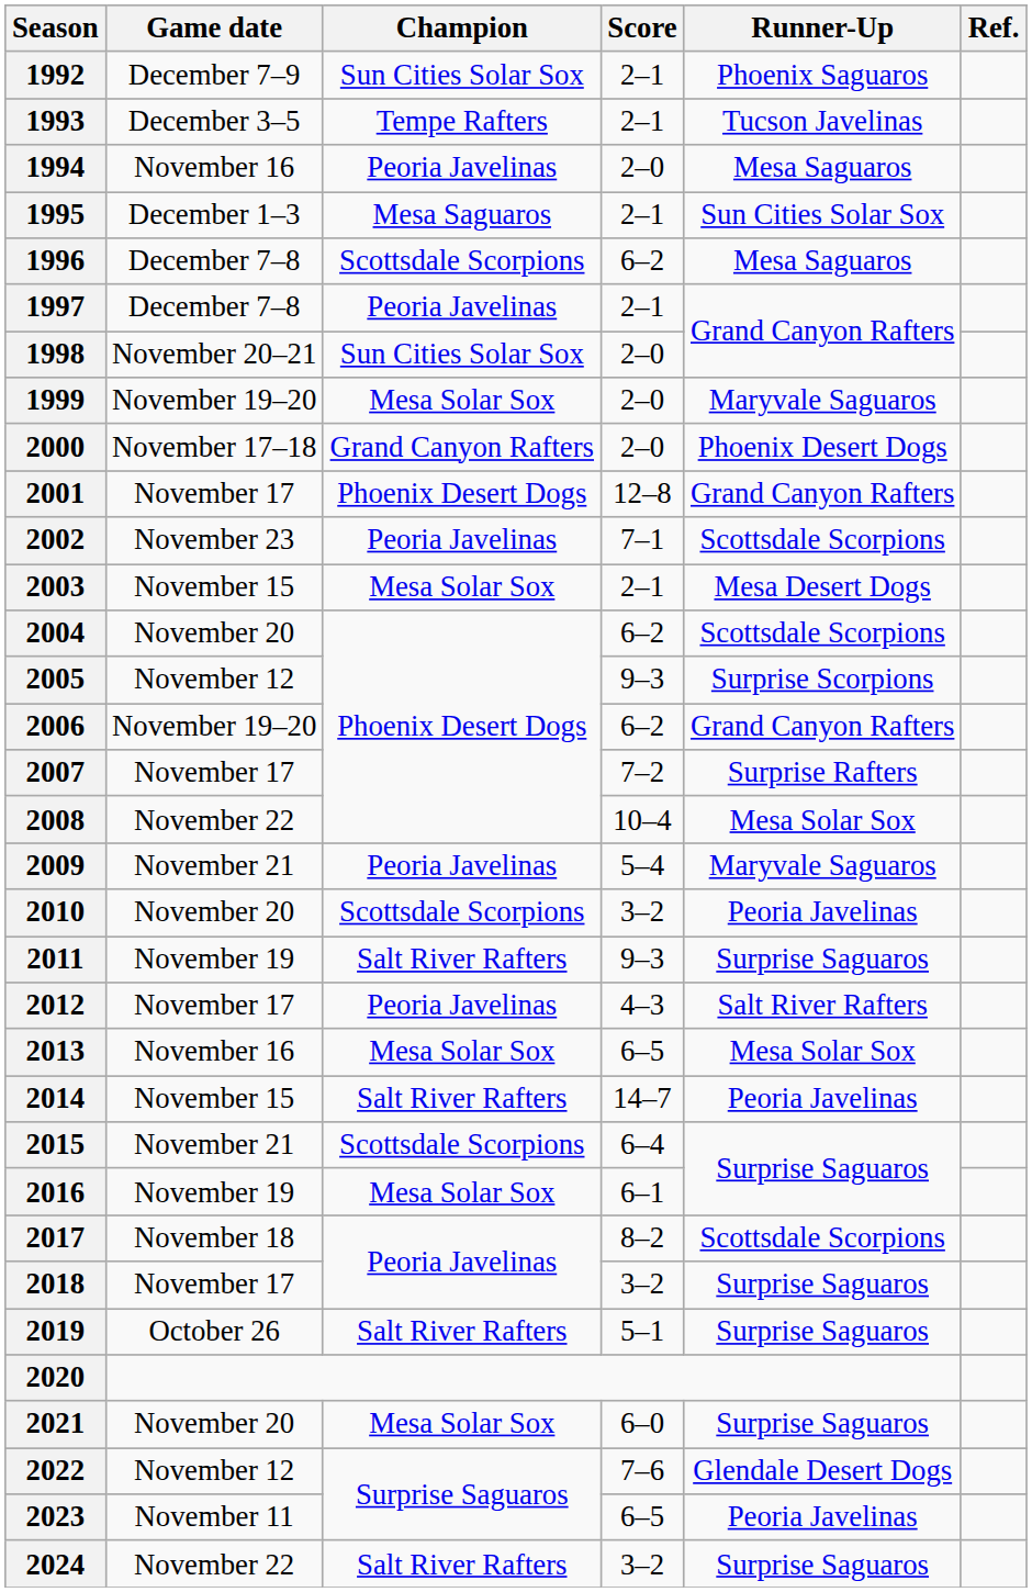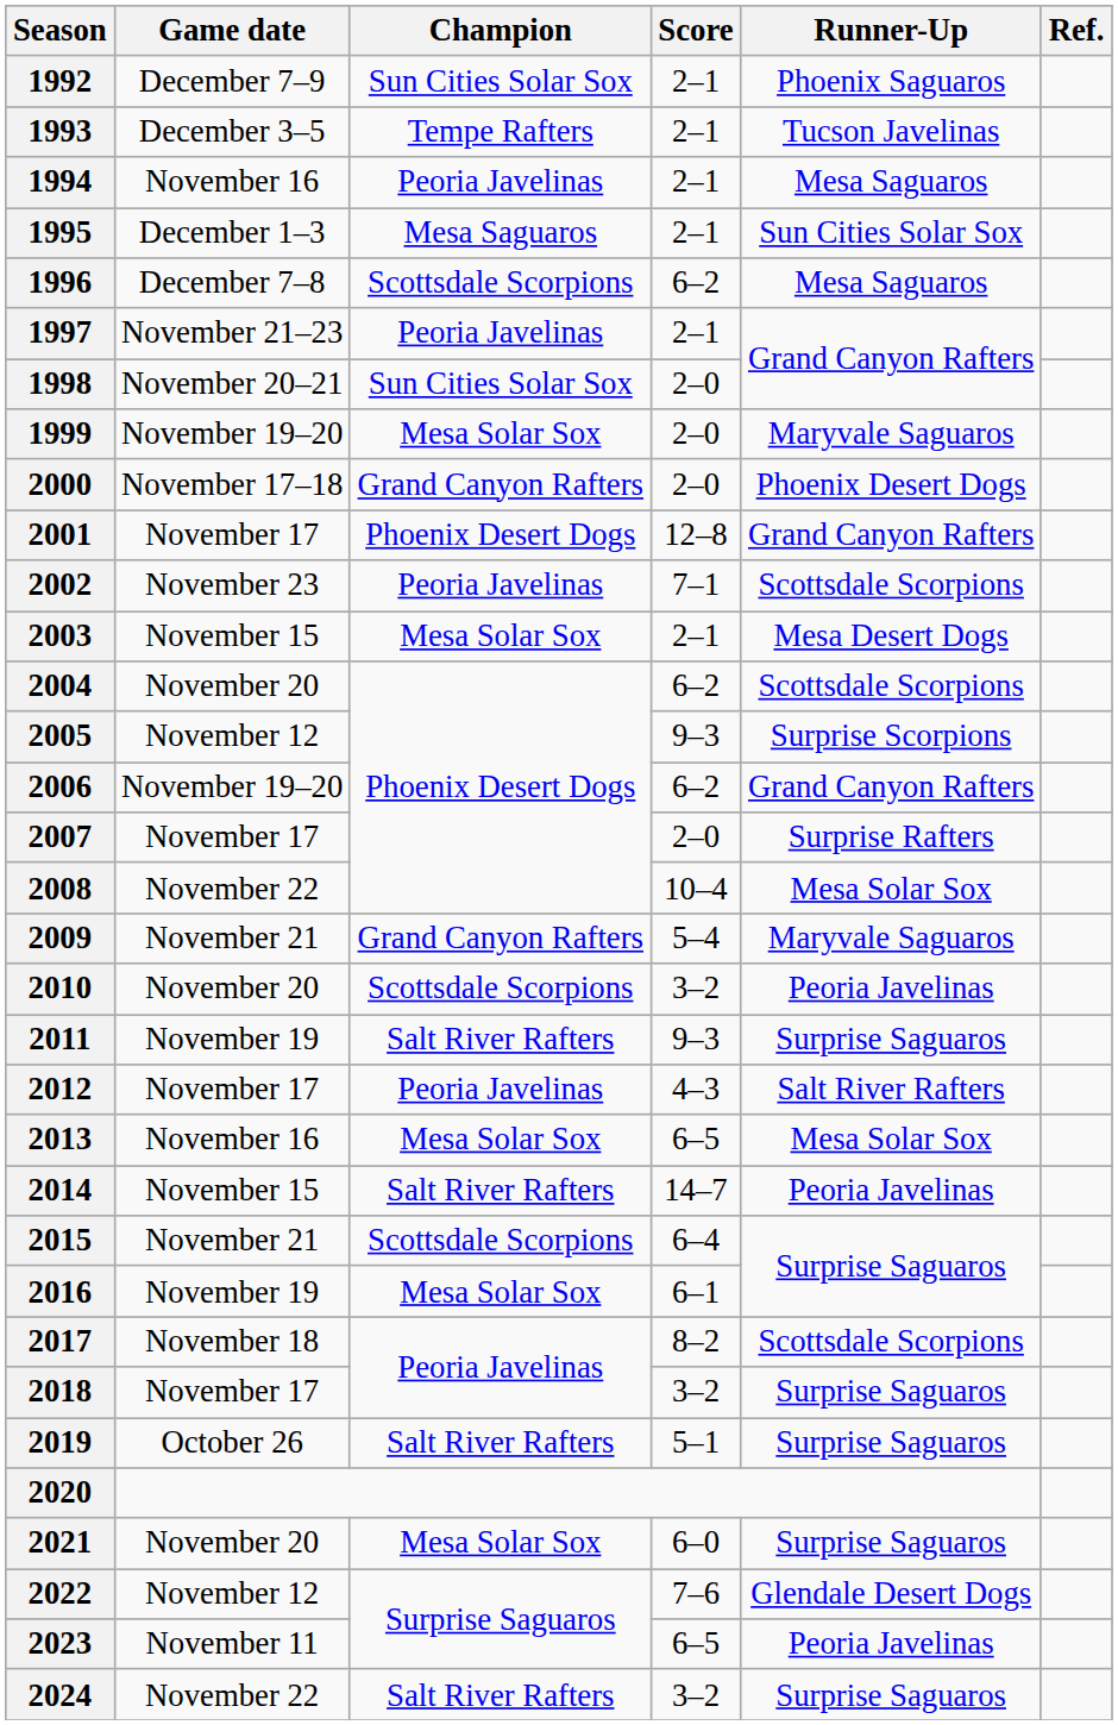1994 | Score: 2–0 -> 2–1
1997 | Game date: December 7–8 -> November 21–23
2007 | Score: 7–2 -> 2–0
2009 | Champion: Peoria Javelinas -> Grand Canyon Rafters
